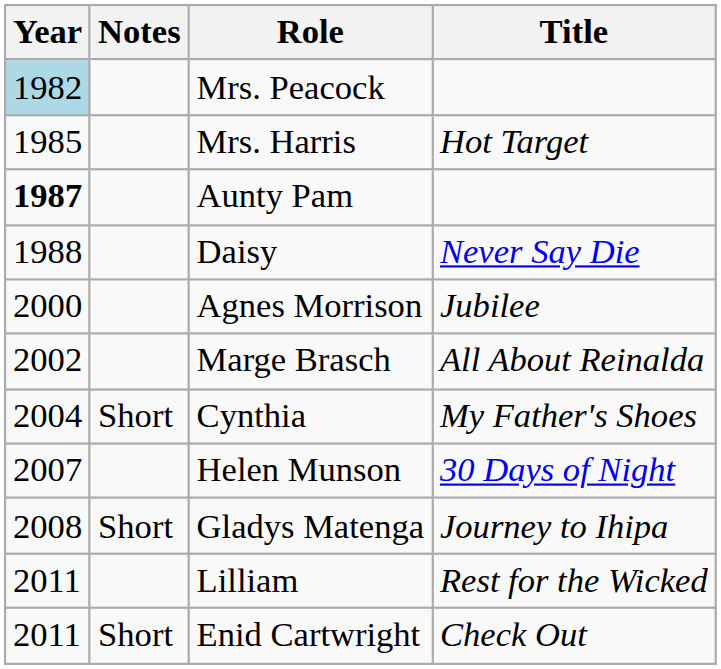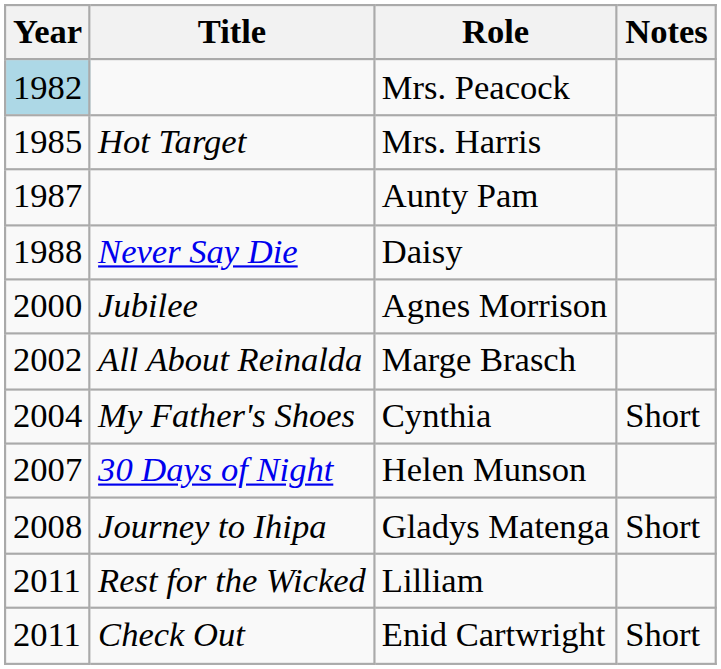columns swapped: Title <-> Notes
Aunty Pam | Year: bold -> normal
